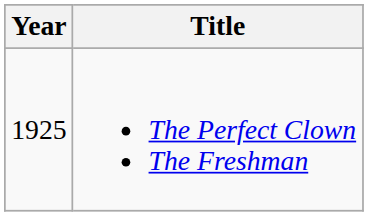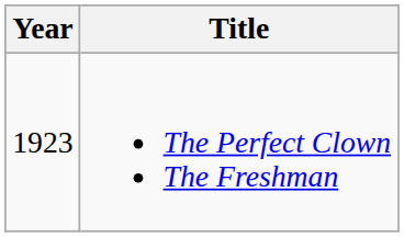The Perfect Clown The Freshman | Year: 1925 -> 1923
